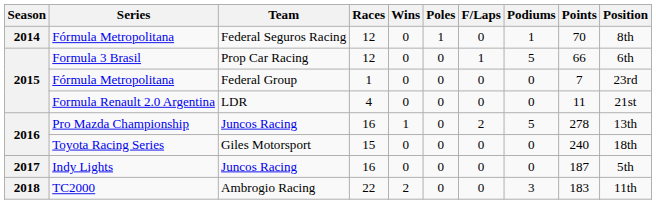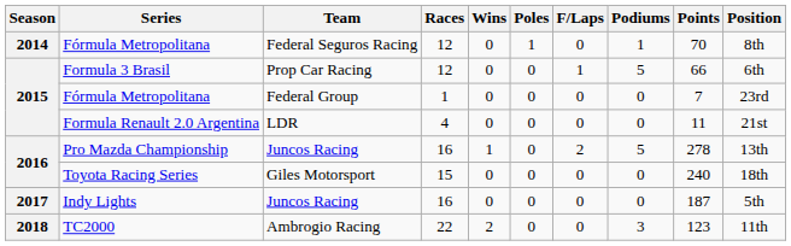TC2000 | Points: 183 -> 123
